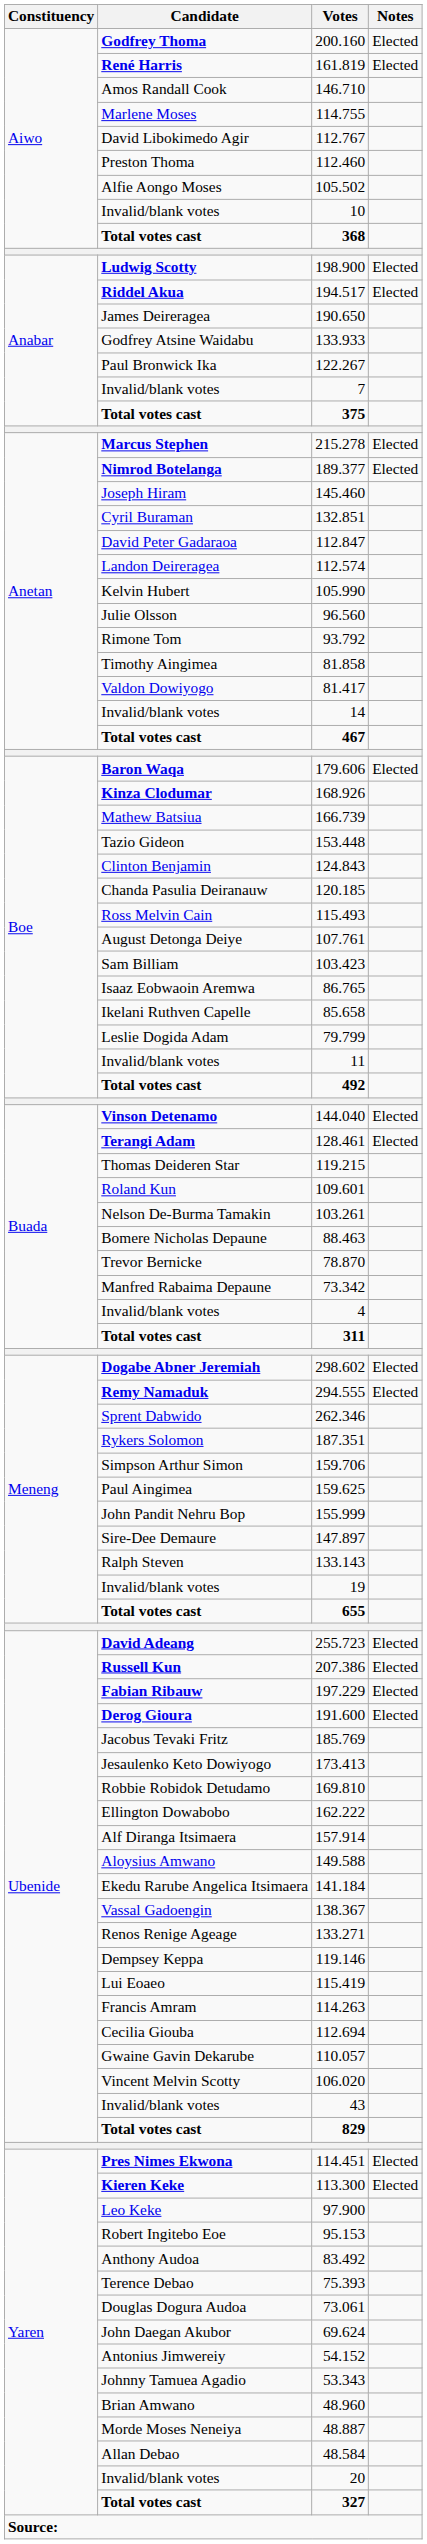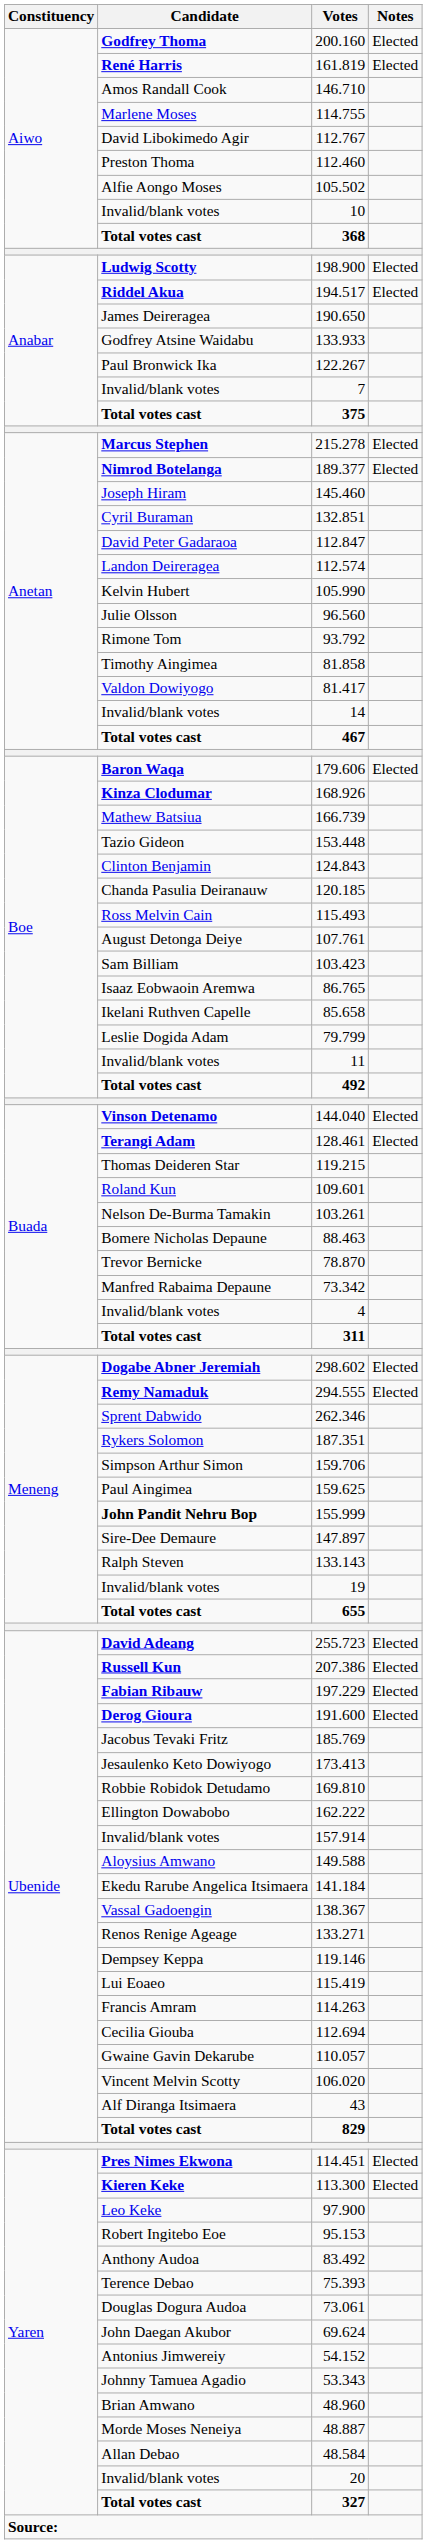155.999 | Candidate: normal -> bold
157.914 | Candidate: Alf Diranga Itsimaera -> Invalid/blank votes
43 | Candidate: Invalid/blank votes -> Alf Diranga Itsimaera
